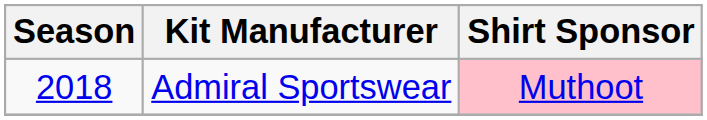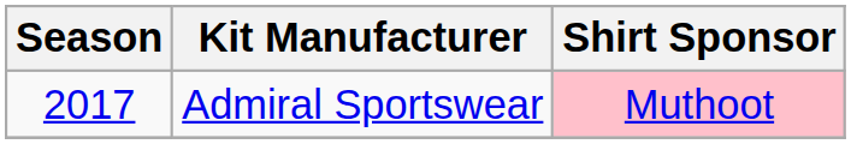Admiral Sportswear | Season: 2018 -> 2017
